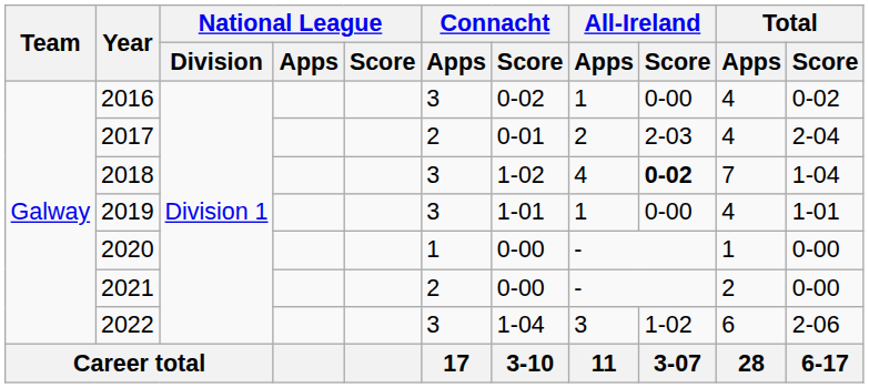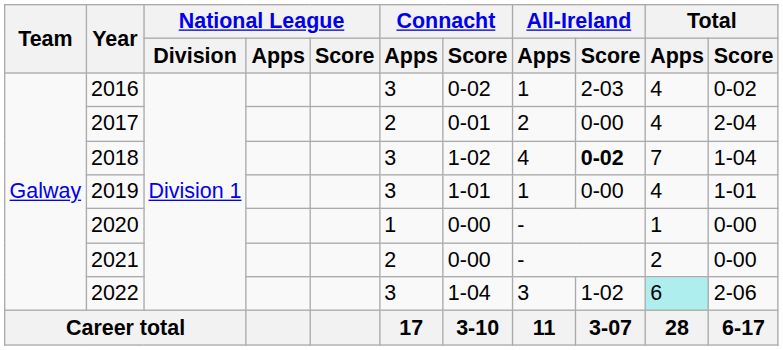2016 | All-Ireland / Score: 0-00 -> 2-03
2017 | All-Ireland / Score: 2-03 -> 0-00
2022 | Total / Apps: no background -> paleturquoise background
